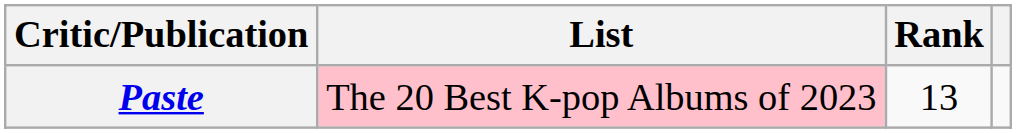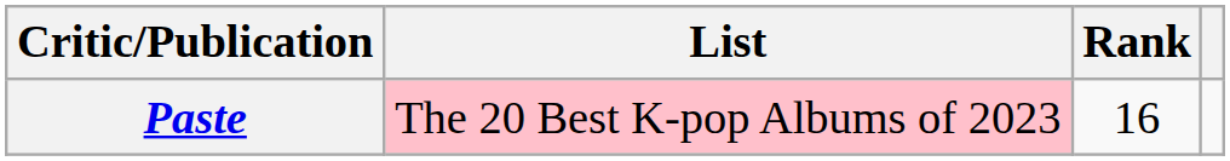Paste | Rank: 13 -> 16
